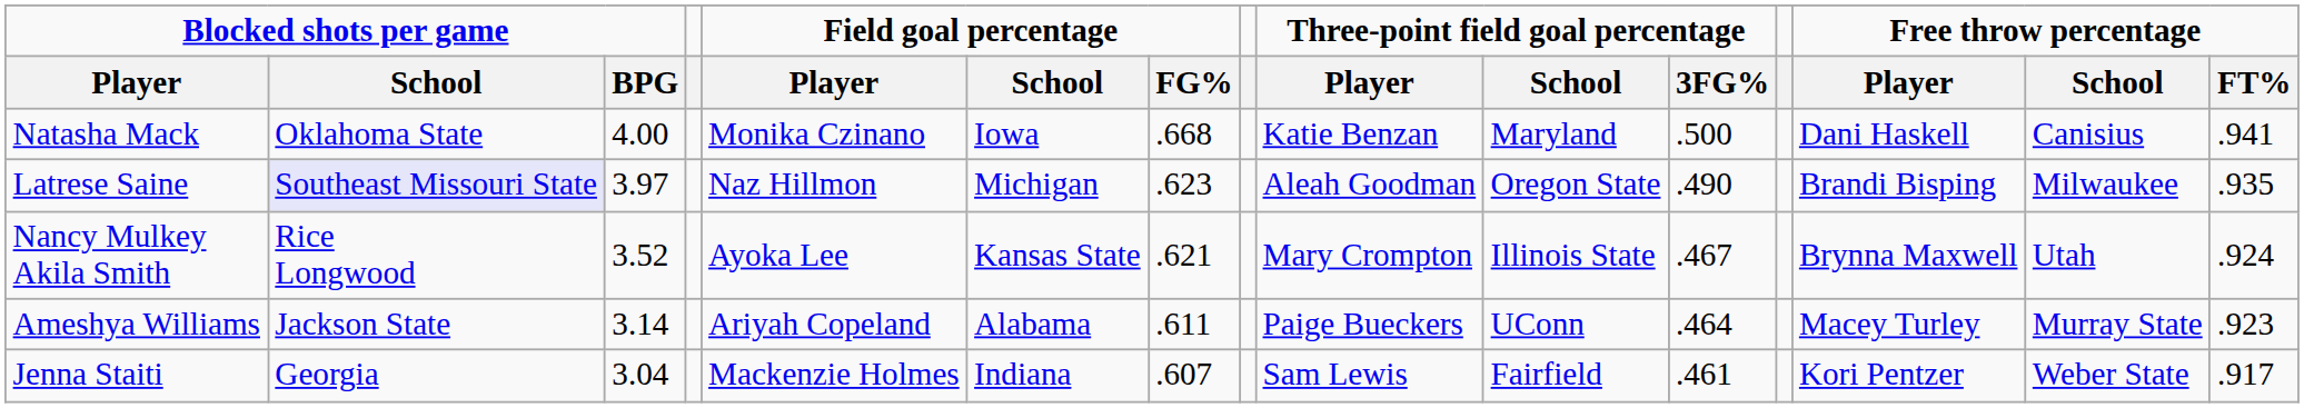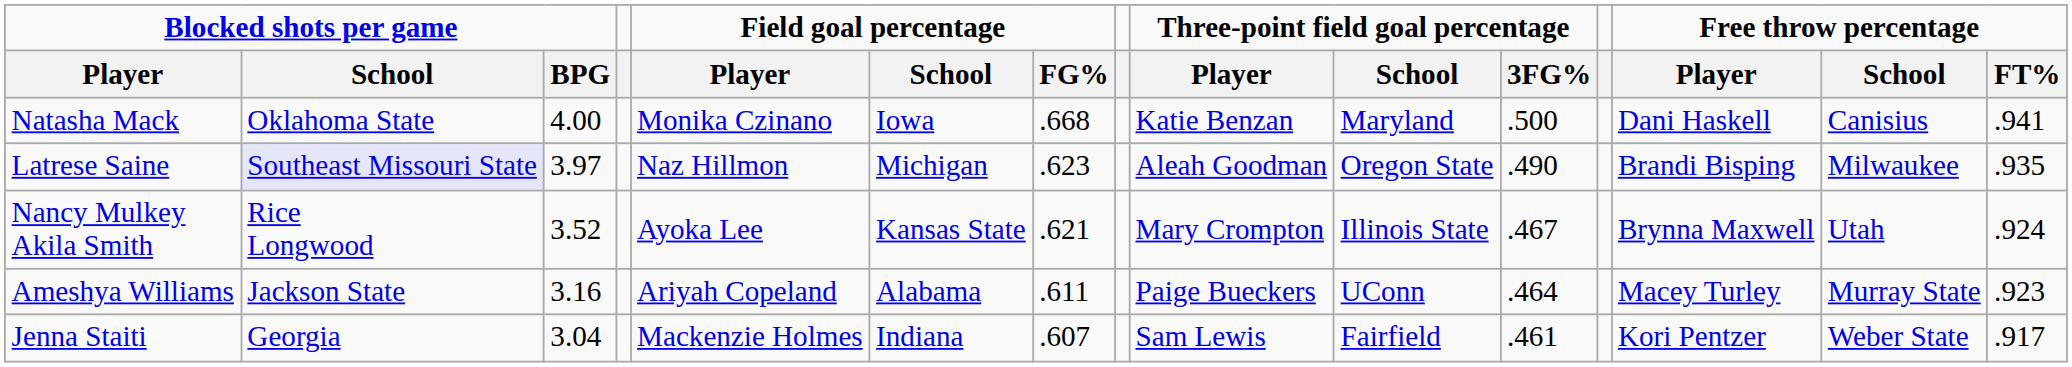Ameshya Williams | Blocked shots per game / BPG: 3.14 -> 3.16
